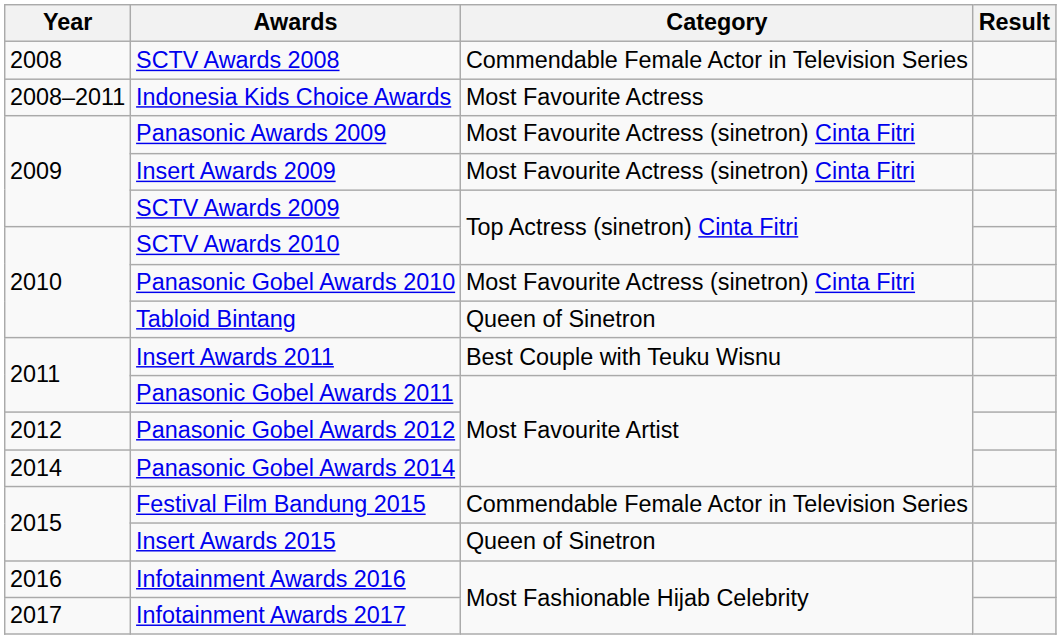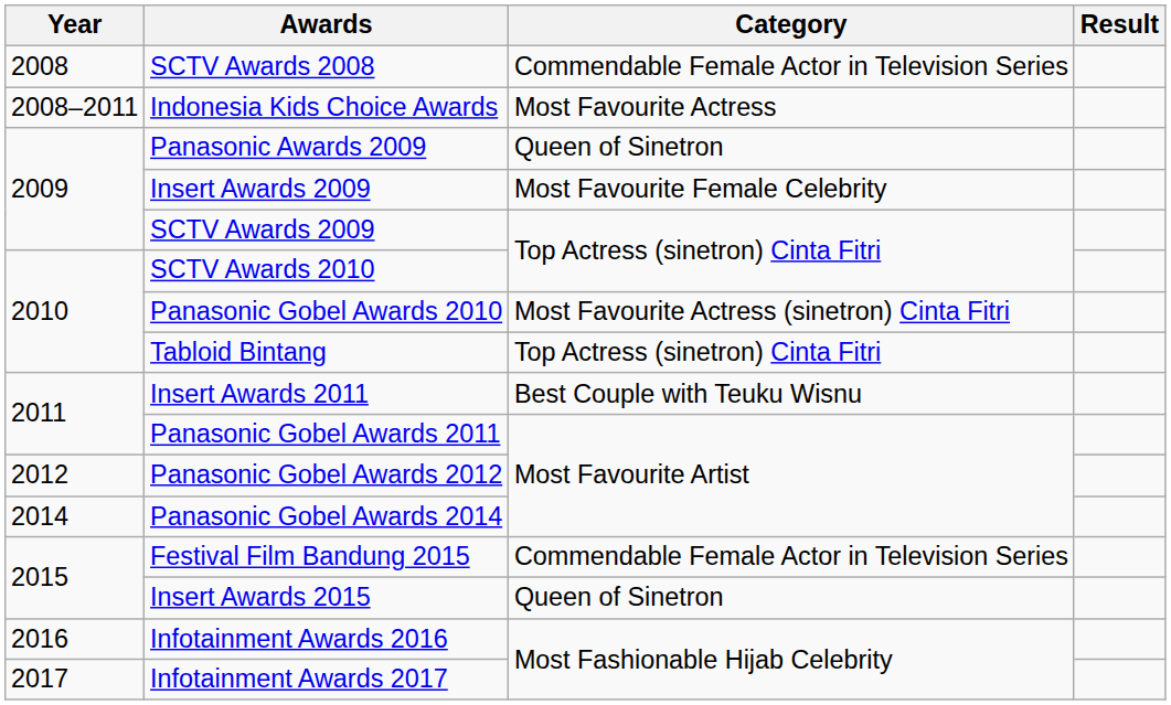Panasonic Awards 2009 | Category: Most Favourite Actress (sinetron) Cinta Fitri -> Queen of Sinetron
Insert Awards 2009 | Category: Most Favourite Actress (sinetron) Cinta Fitri -> Most Favourite Female Celebrity
Tabloid Bintang | Category: Queen of Sinetron -> Top Actress (sinetron) Cinta Fitri
